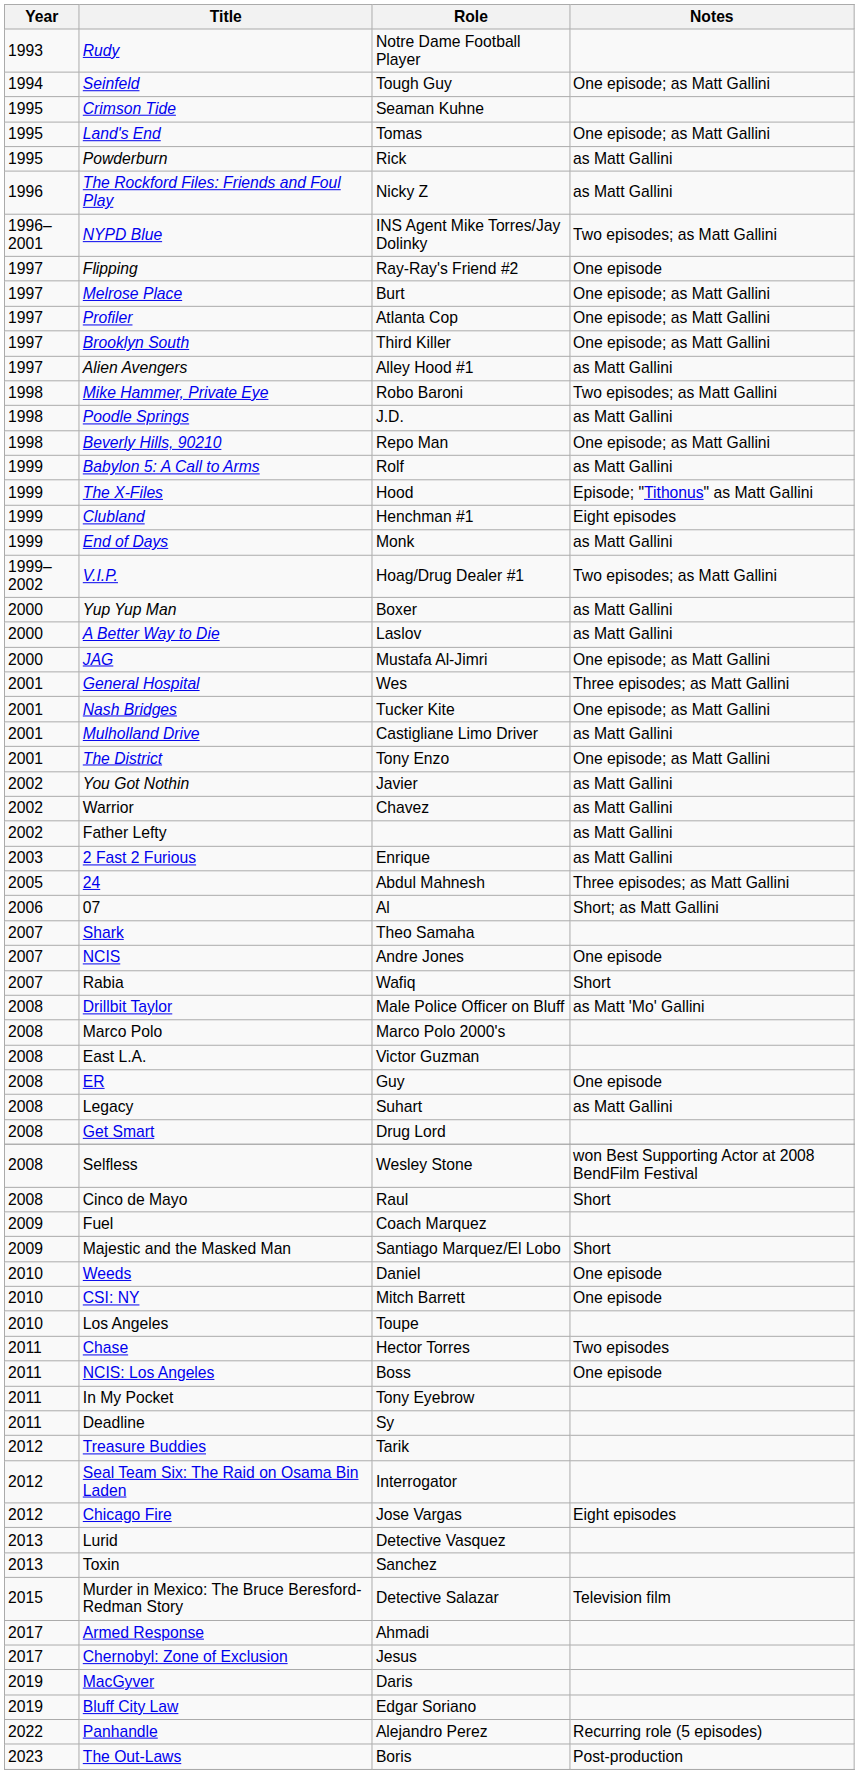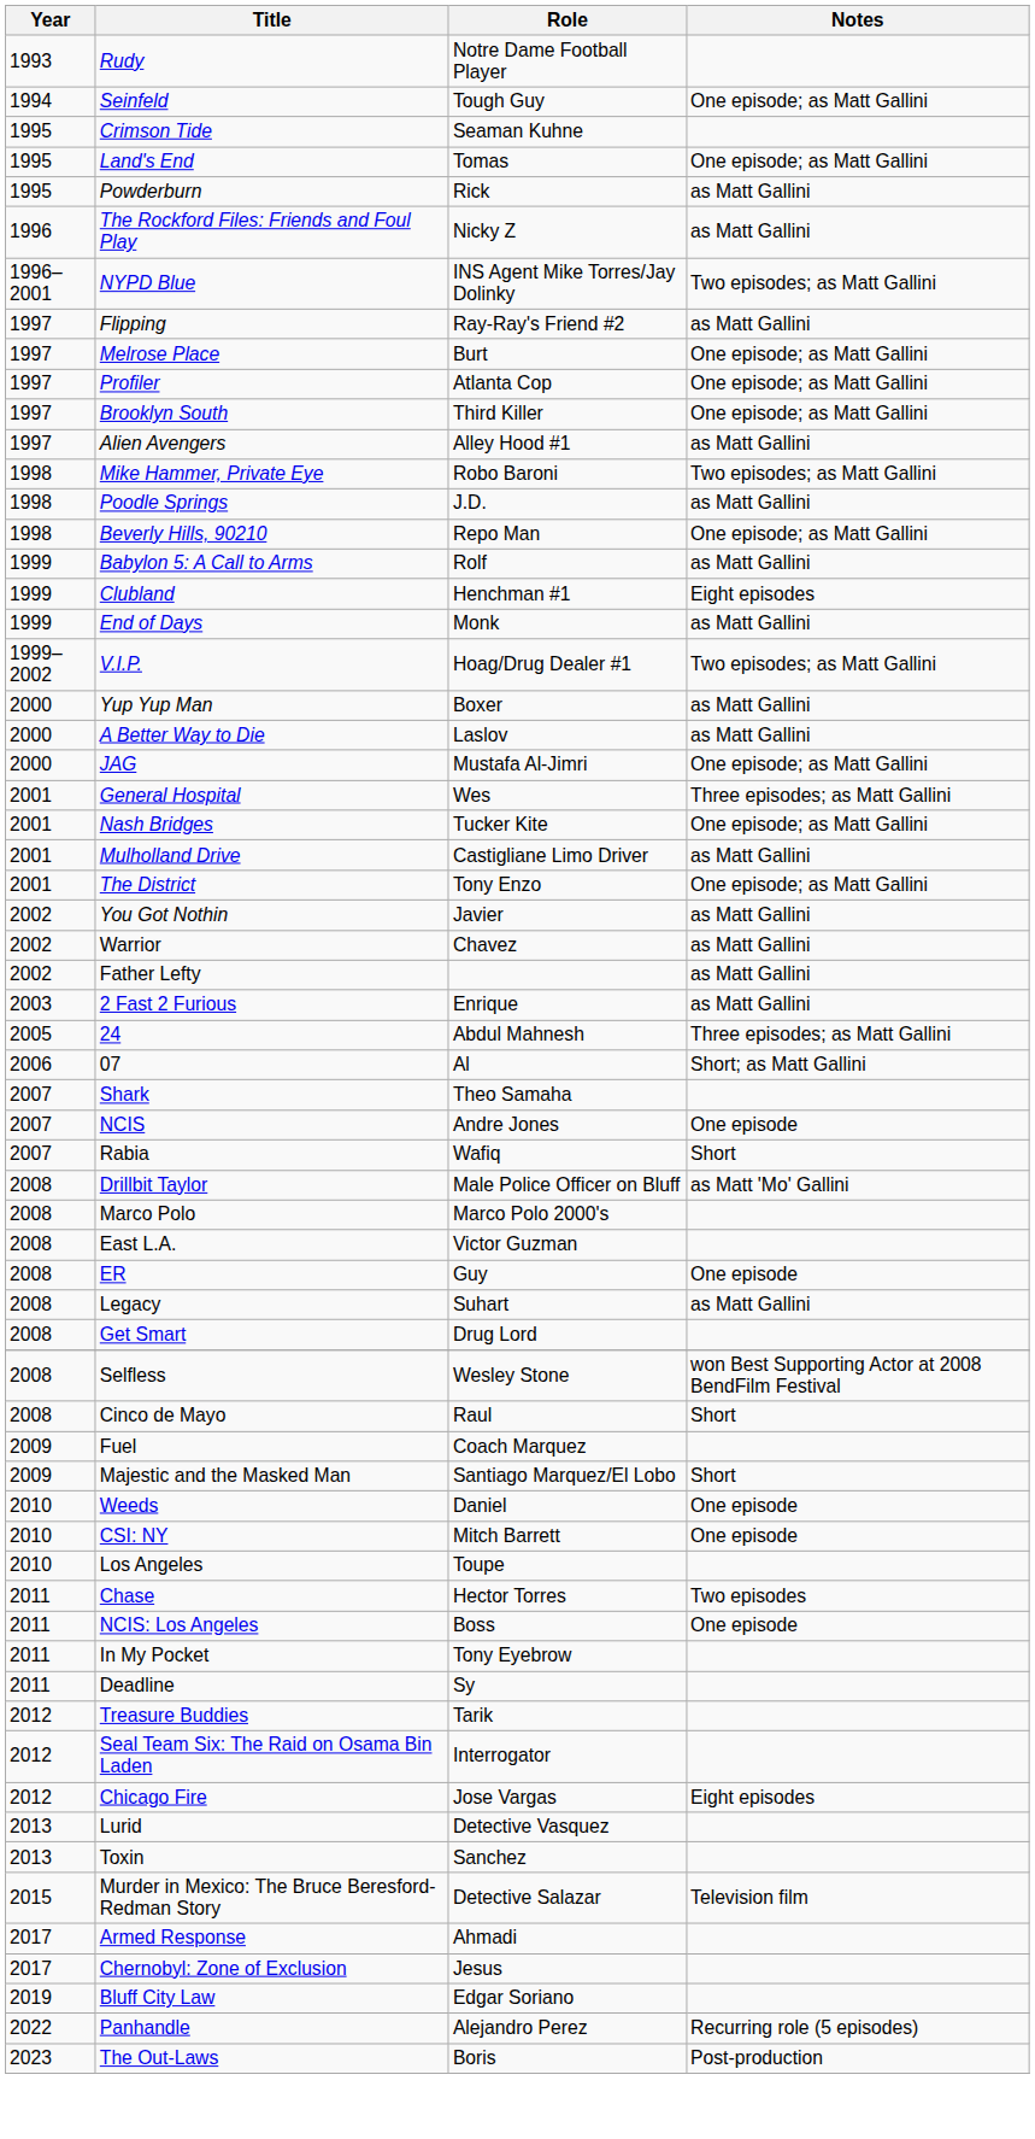Flipping | Notes: One episode -> as Matt Gallini
- row: 1999 | The X-Files | Hood | Episode; "Tithonus" as Matt Gallini
- row: 2019 | MacGyver | Daris
